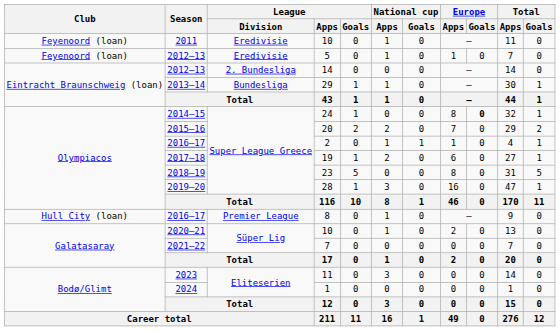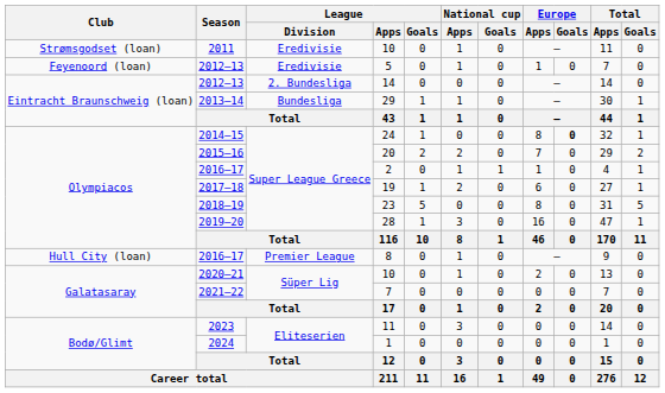2011 / 10 | Club: Feyenoord (loan) -> Strømsgodset (loan)
